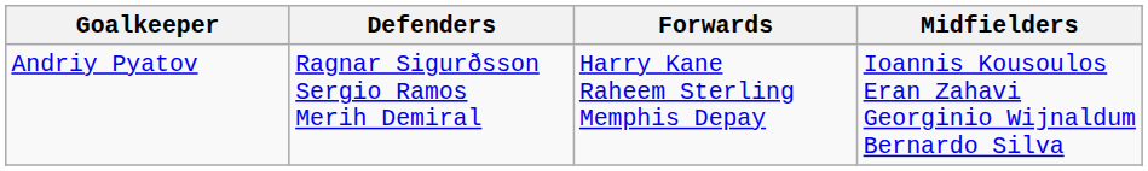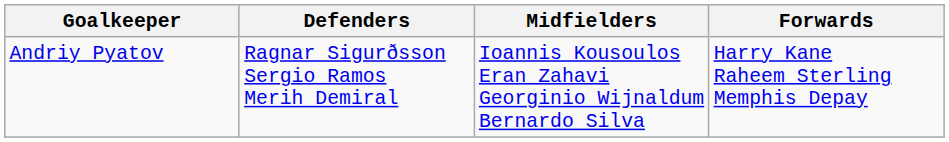columns swapped: Midfielders <-> Forwards
